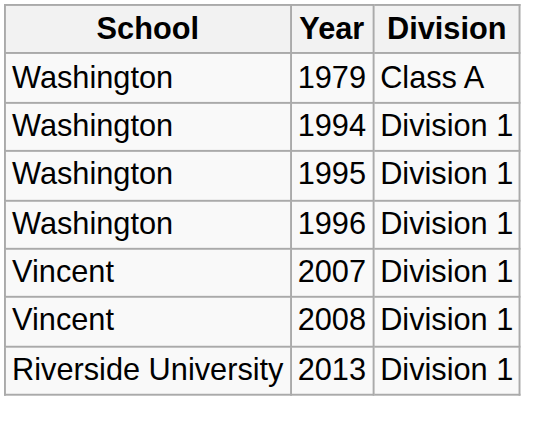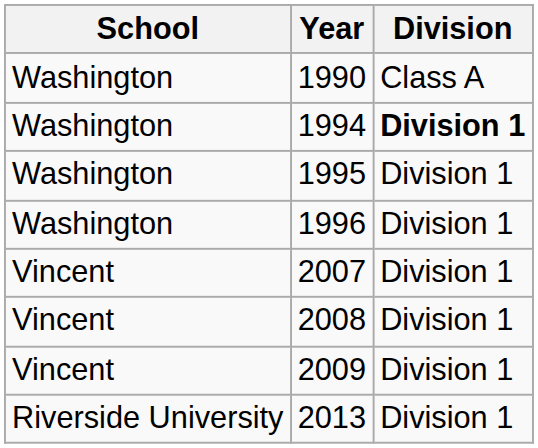- row: Washington | 1979 | Class A
+ row: Washington | 1990 | Class A
1994 | Division: normal -> bold
+ row: Vincent | 2009 | Division 1
